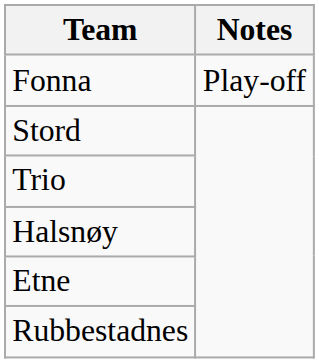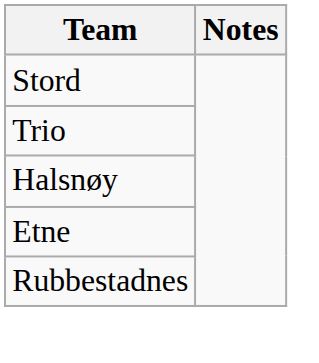- row: Fonna | Play-off
